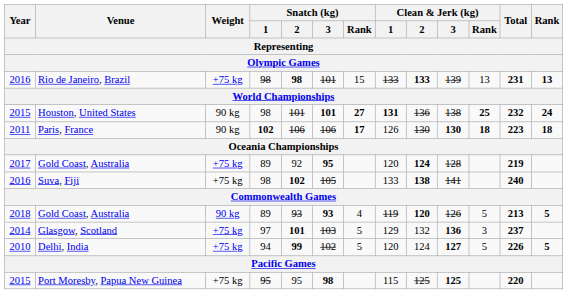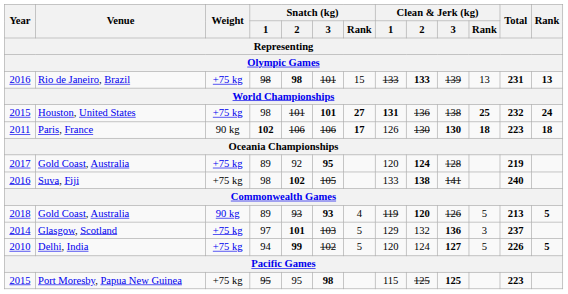Houston, United States | Weight: 90 kg -> +75 kg
Port Moresby, Papua New Guinea | Total: 220 -> 223
